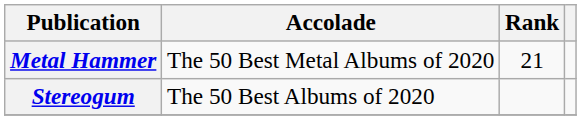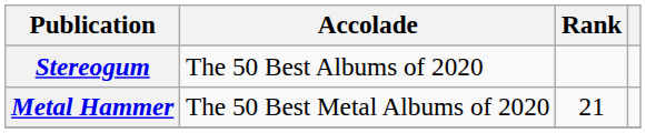rows swapped: Metal Hammer <-> Stereogum
